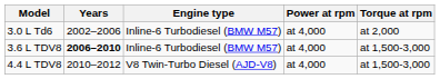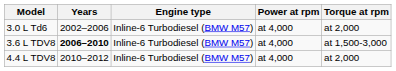4.4 L TDV8 | Engine type: V8 Twin-Turbo Diesel (AJD-V8) -> Inline-6 Turbodiesel (BMW M57)
4.4 L TDV8 | Torque at rpm: at 1,500-3,000 -> at 2,000
